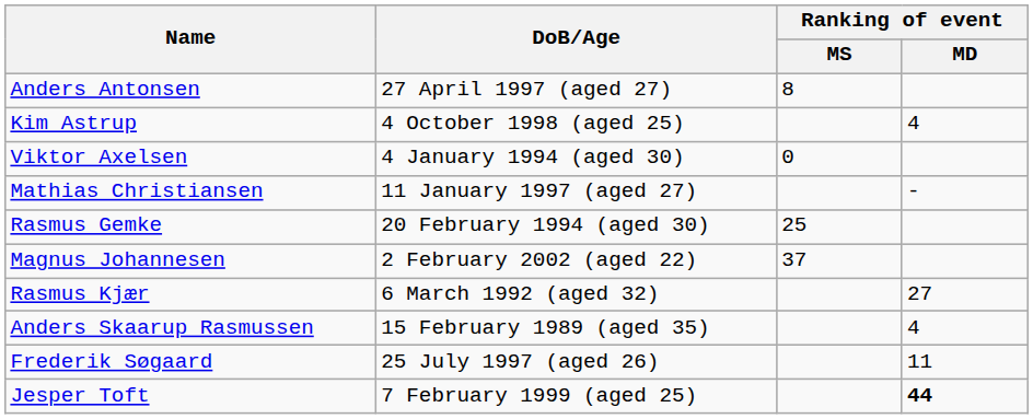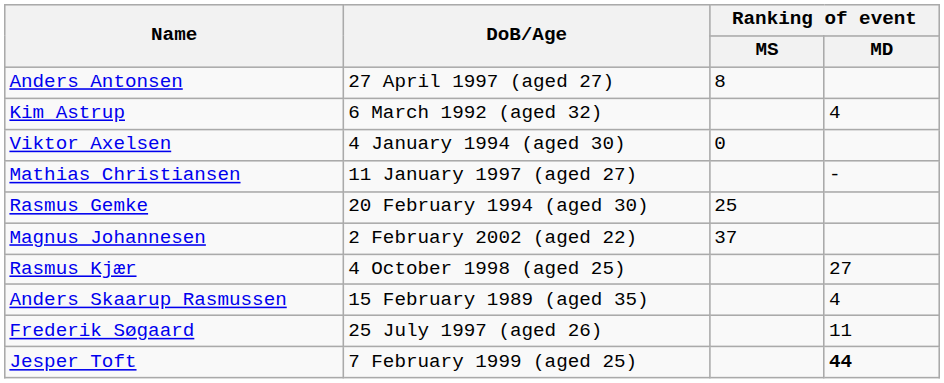Kim Astrup | DoB/Age: 4 October 1998 (aged 25) -> 6 March 1992 (aged 32)
Rasmus Kjær | DoB/Age: 6 March 1992 (aged 32) -> 4 October 1998 (aged 25)
